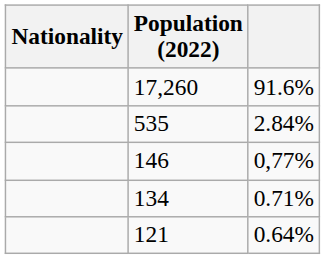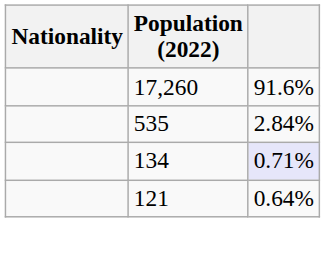- row: 146 | 0,77%
134 | column 3: no background -> lavender background
